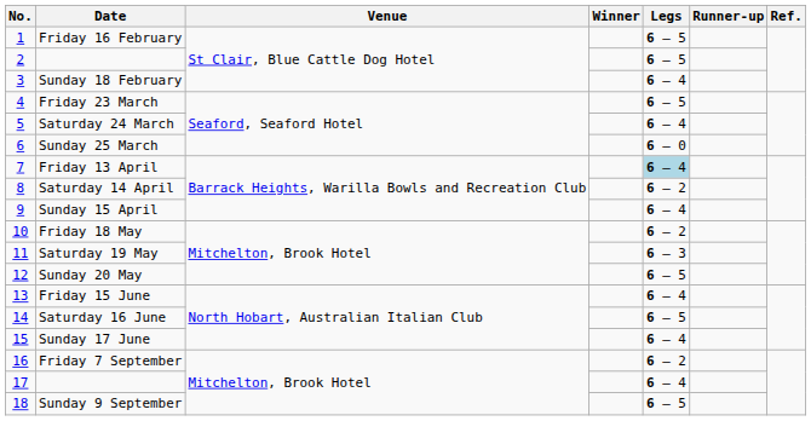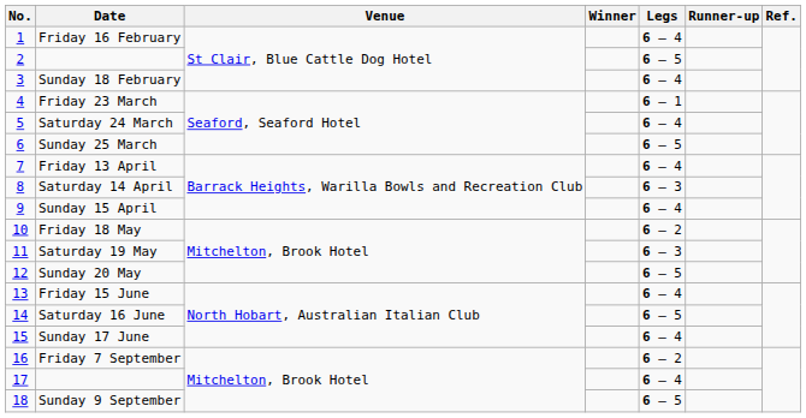Friday 16 February | Legs: 6 – 5 -> 6 – 4
Friday 23 March | Legs: 6 – 5 -> 6 – 1
Sunday 25 March | Legs: 6 – 0 -> 6 – 5
Friday 13 April | Legs: lightblue background -> no background
Saturday 14 April | Legs: 6 – 2 -> 6 – 3
